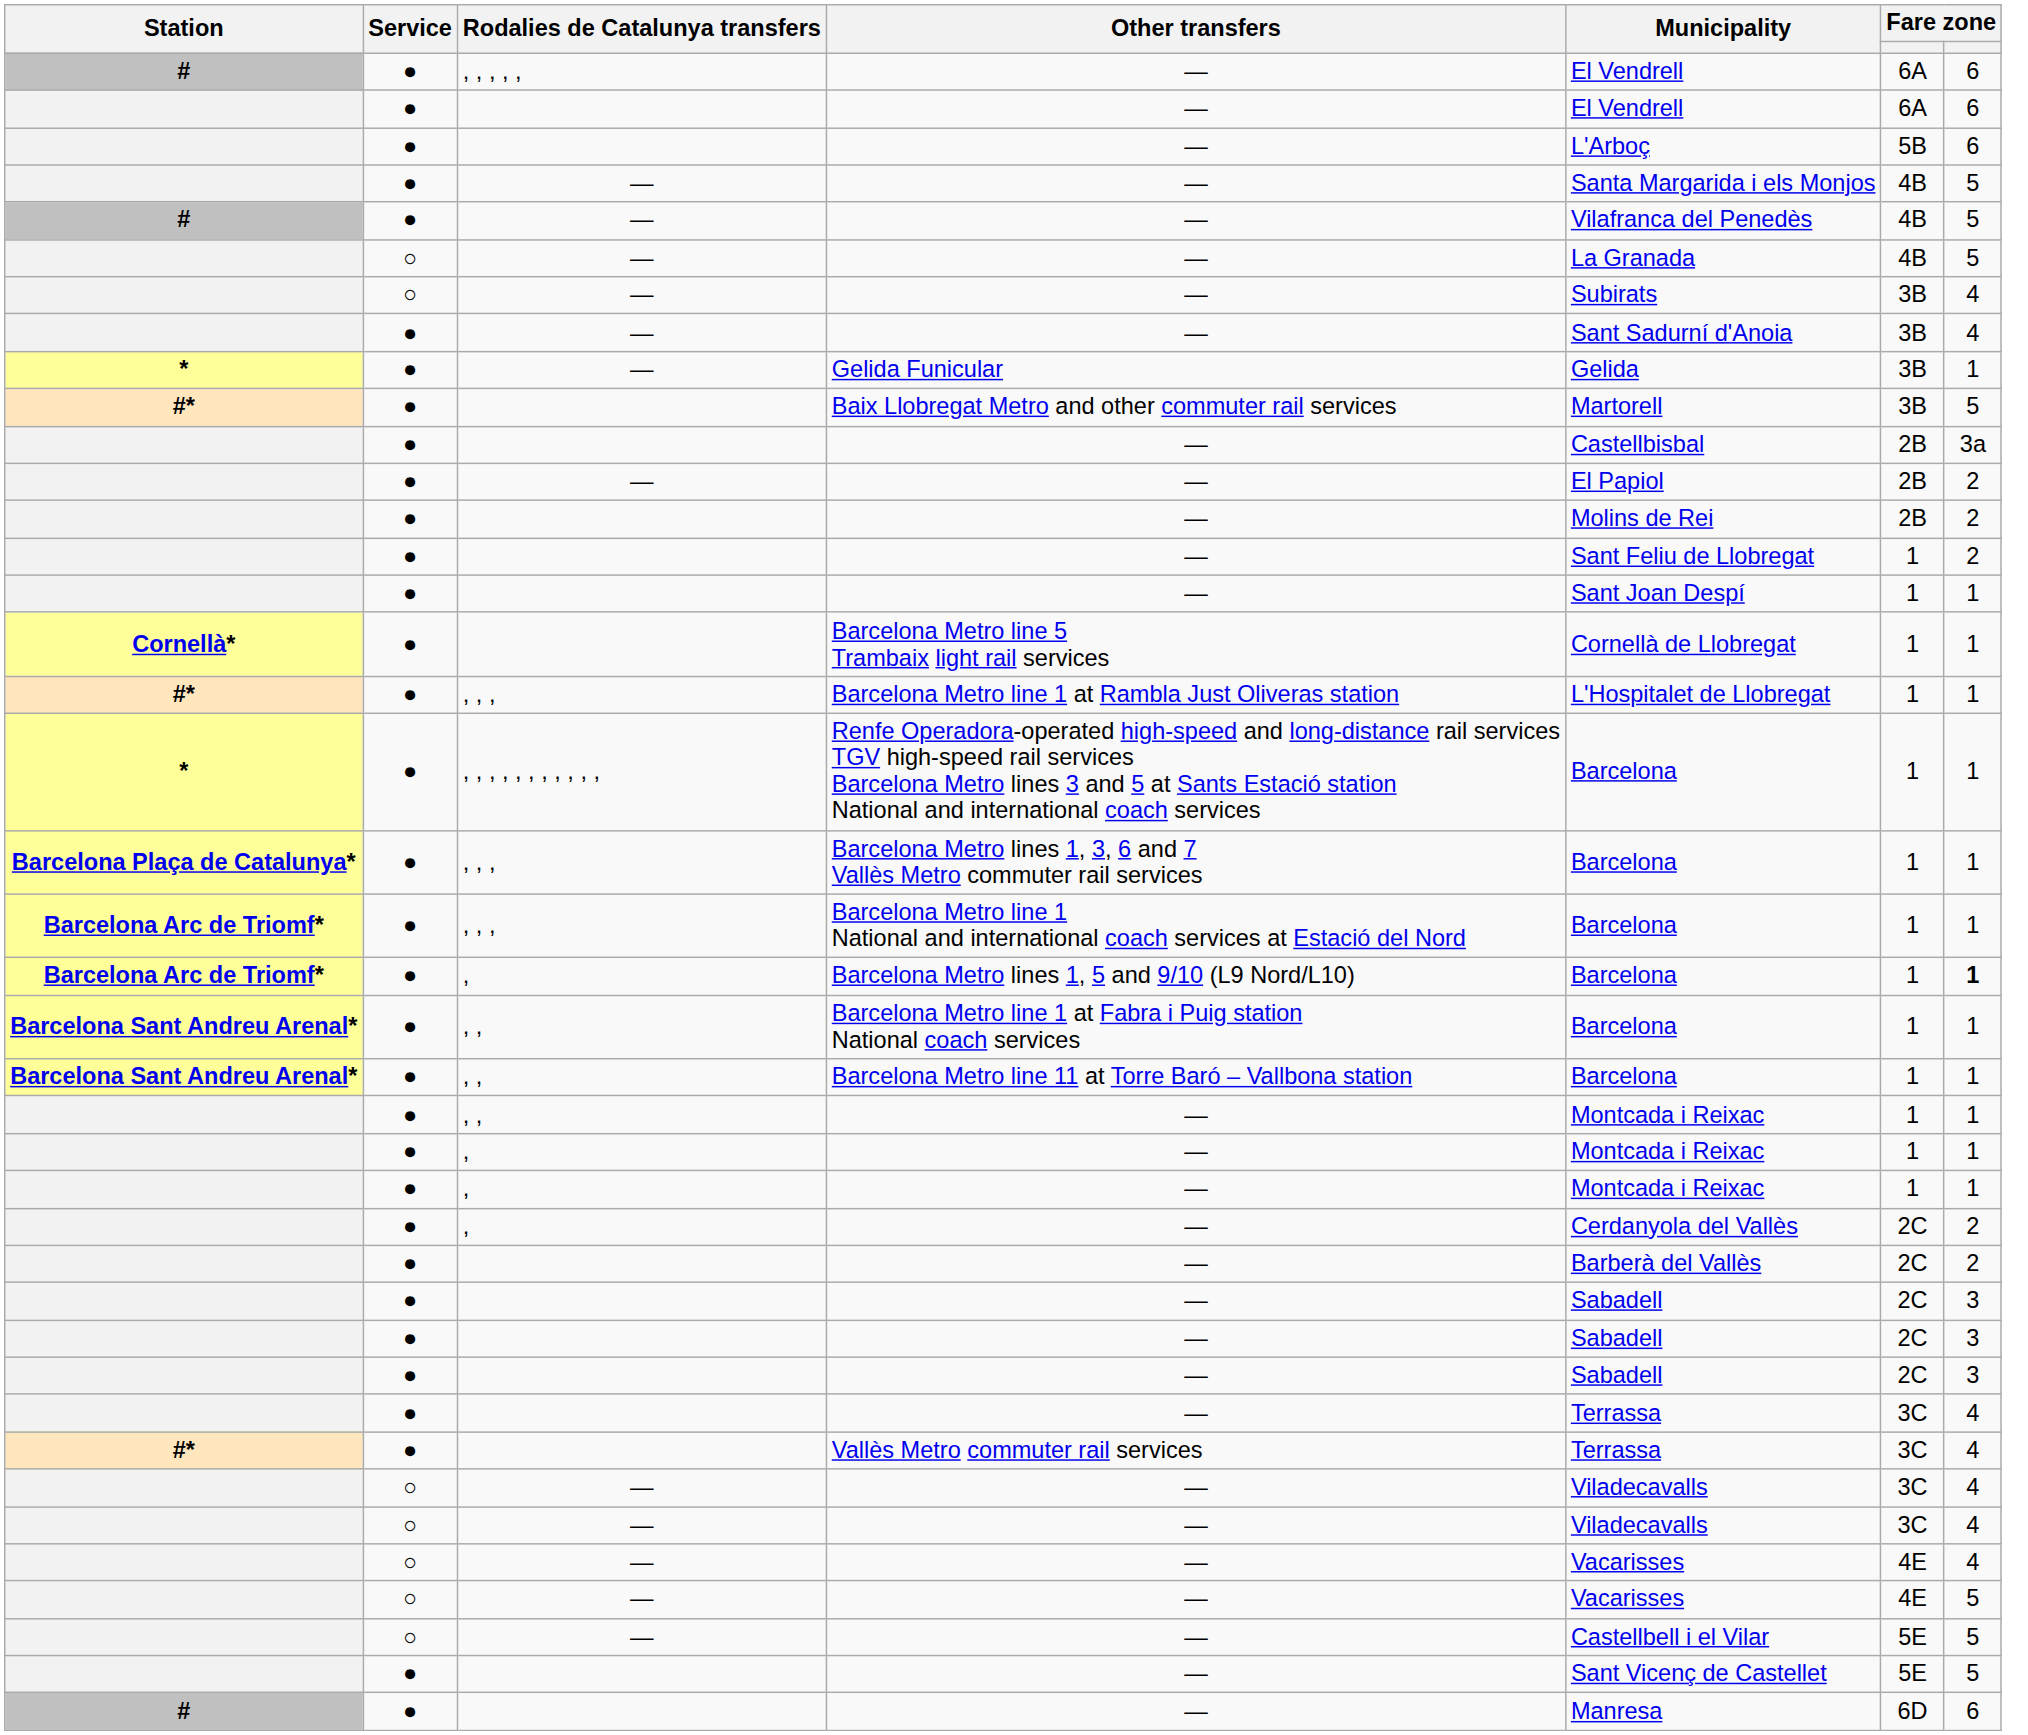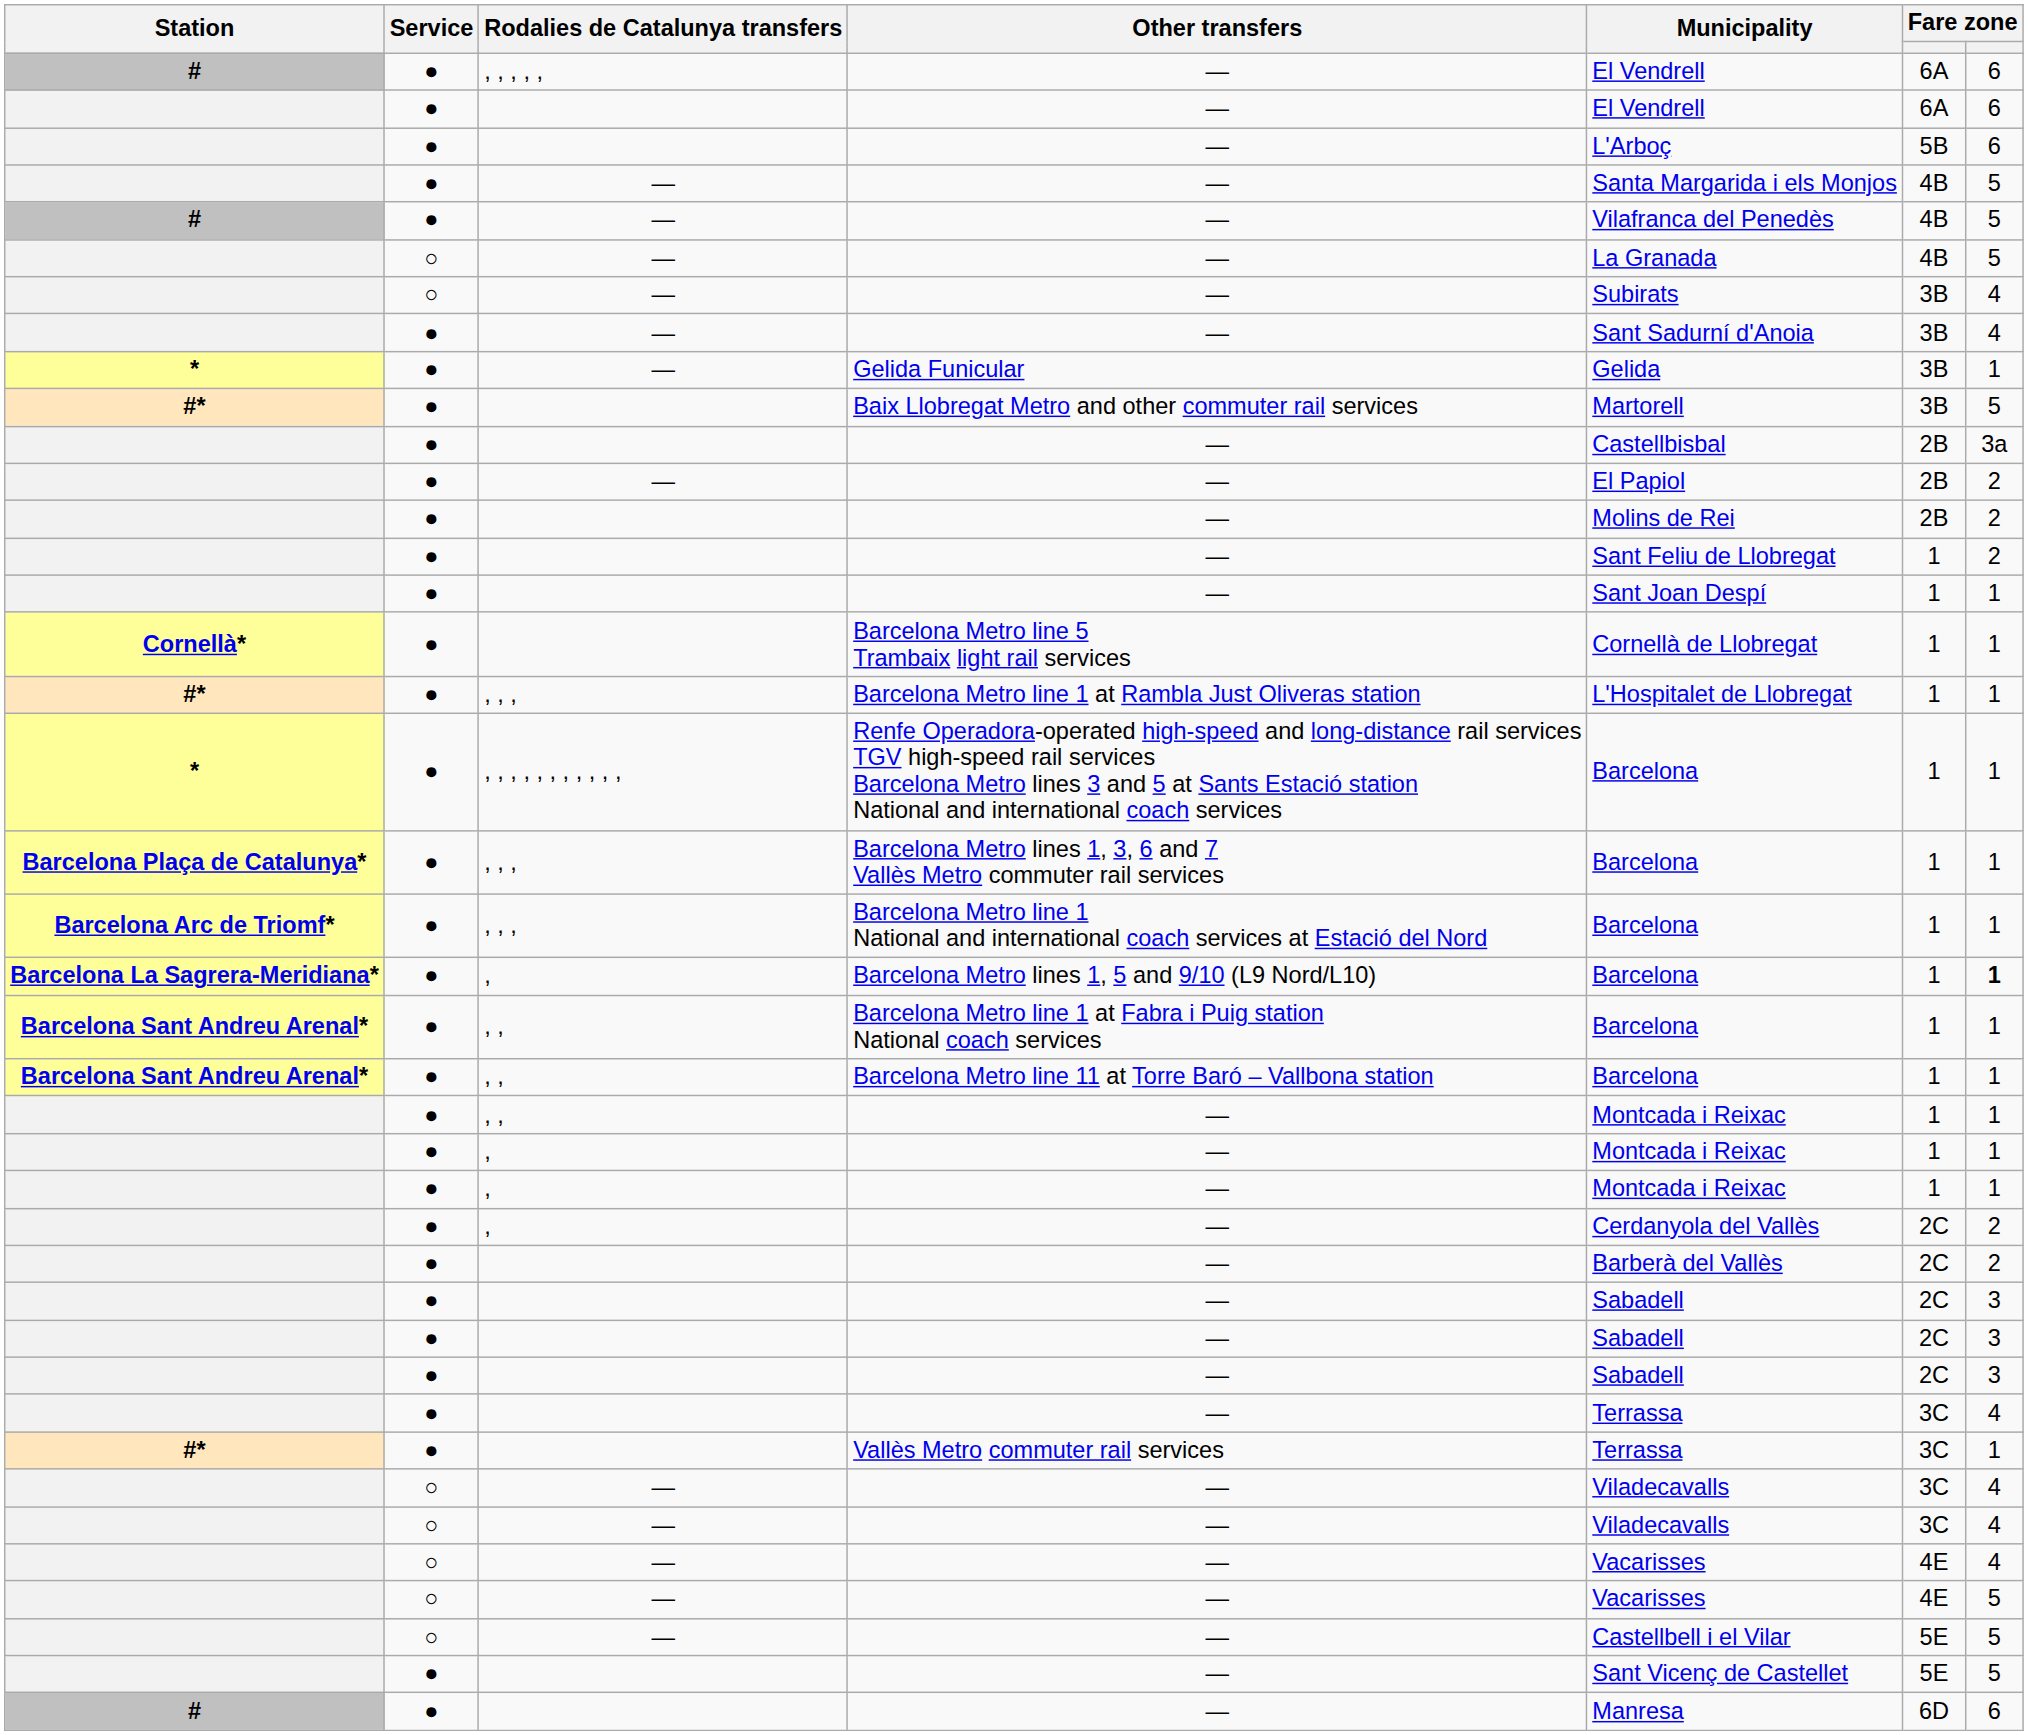Barcelona Metro lines 1, 5 and 9/10 (L9 Nord/L10) | Station: Barcelona Arc de Triomf* -> Barcelona La Sagrera-Meridiana*
Vallès Metro commuter rail services | column 7: 4 -> 1
